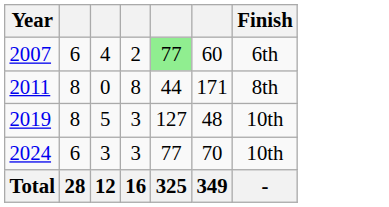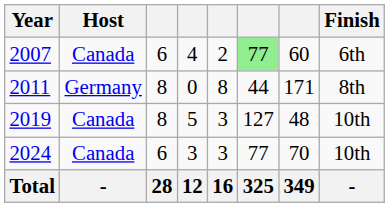+ column: Host | Canada | Germany | Canada | Canada | -
